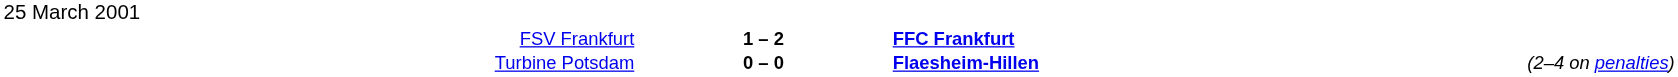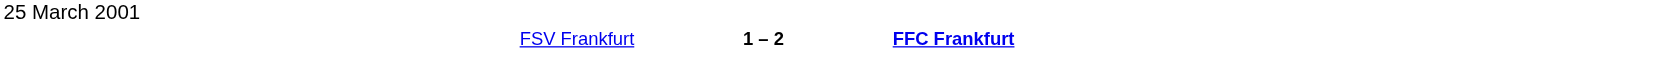- row: Turbine Potsdam | 0 – 0 | Flaesheim-Hillen | (2–4 on penalties)
